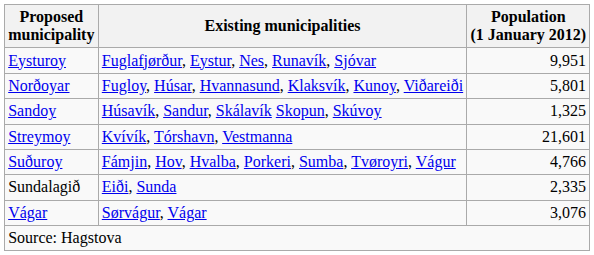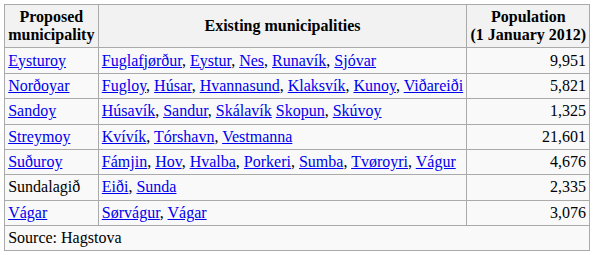Norðoyar | Population (1 January 2012): 5,801 -> 5,821
Suðuroy | Population (1 January 2012): 4,766 -> 4,676
